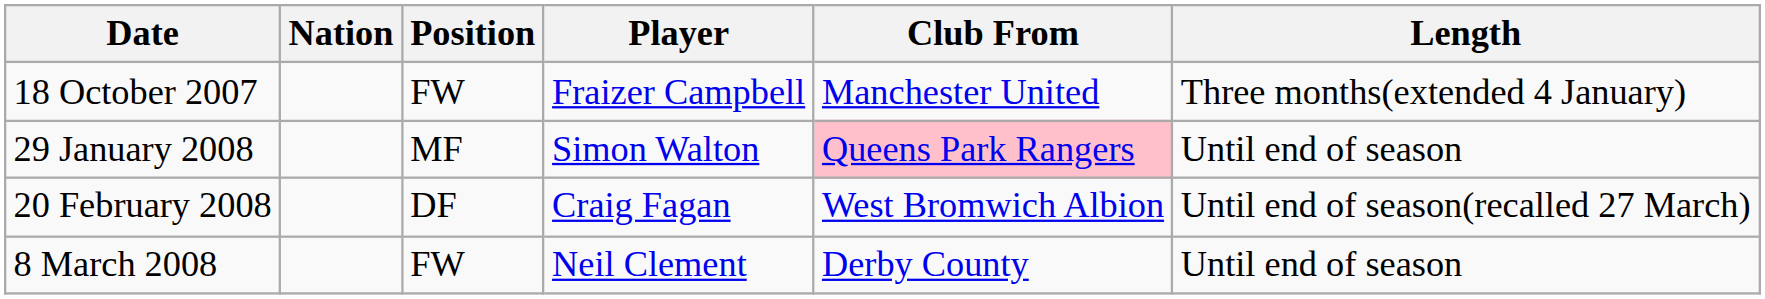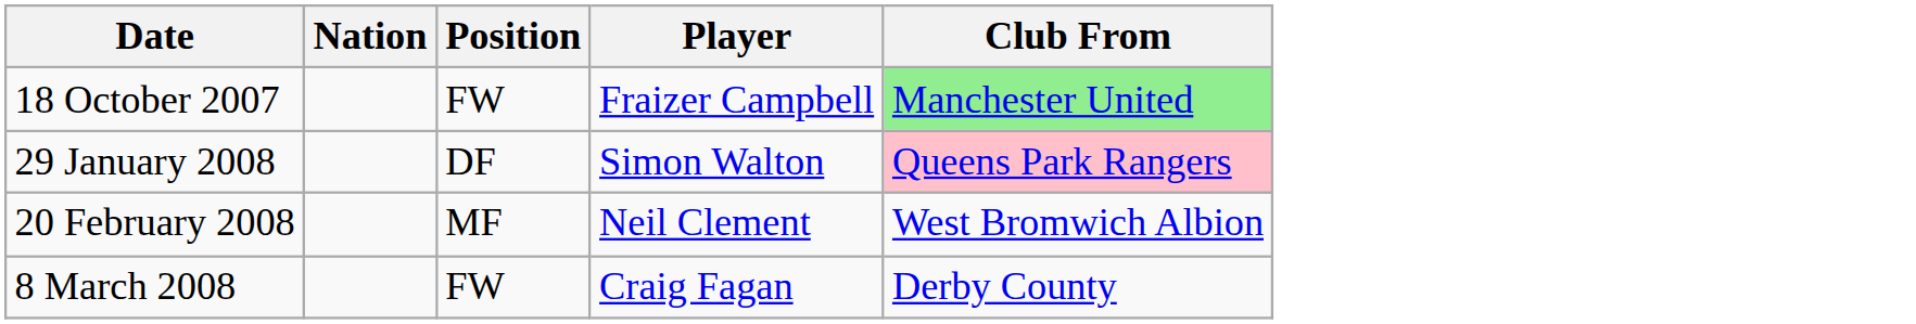- column: Length | Three months(extended 4 January) | Until end of season | Until end of season(recalled 27 March) | Until end of season
18 October 2007 | Club From: no background -> lightgreen background
29 January 2008 | Position: MF -> DF
20 February 2008 | Position: DF -> MF
20 February 2008 | Player: Craig Fagan -> Neil Clement
8 March 2008 | Player: Neil Clement -> Craig Fagan
